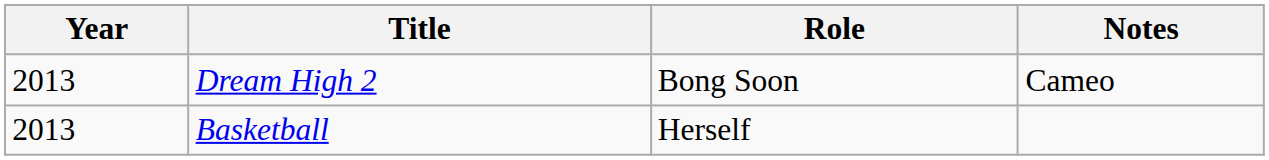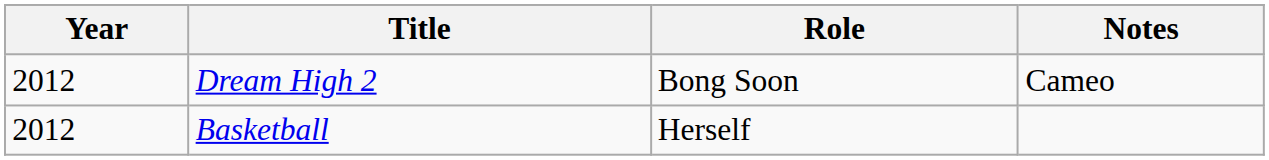Dream High 2 | Year: 2013 -> 2012
Basketball | Year: 2013 -> 2012
